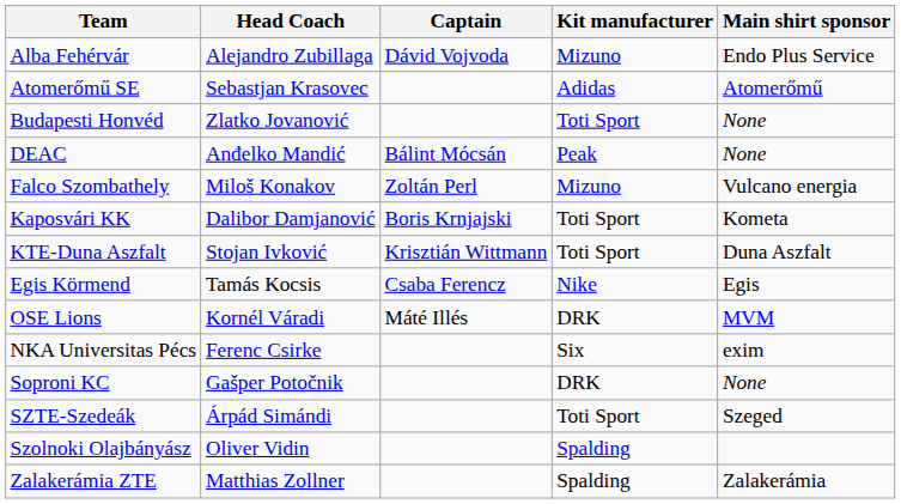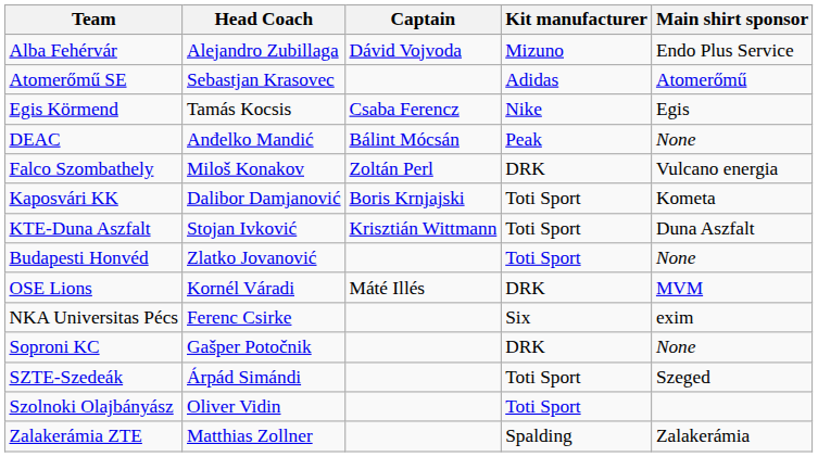rows swapped: Budapesti Honvéd <-> Egis Körmend
Falco Szombathely | Kit manufacturer: Mizuno -> DRK
Szolnoki Olajbányász | Kit manufacturer: Spalding -> Toti Sport
